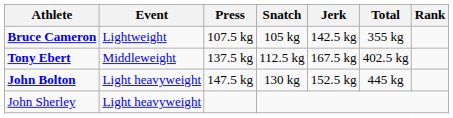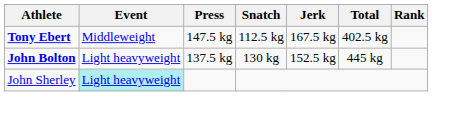- row: Bruce Cameron | Lightweight | 107.5 kg | 105 kg | 142.5 kg | 355 kg
Tony Ebert | Press: 137.5 kg -> 147.5 kg
John Bolton | Press: 147.5 kg -> 137.5 kg
John Sherley | Event: no background -> paleturquoise background
